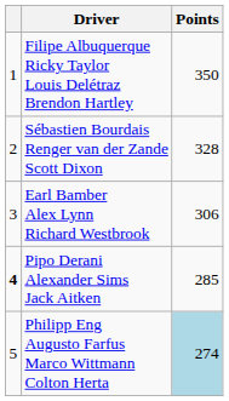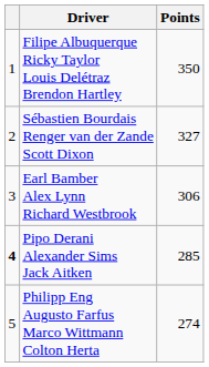Sébastien Bourdais Renger van der Zande Scott Dixon | Points: 328 -> 327
Philipp Eng Augusto Farfus Marco Wittmann Colton Herta | Points: lightblue background -> no background
